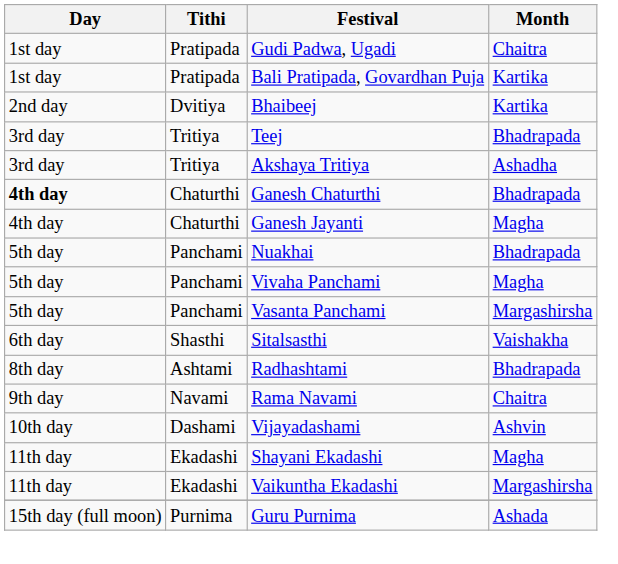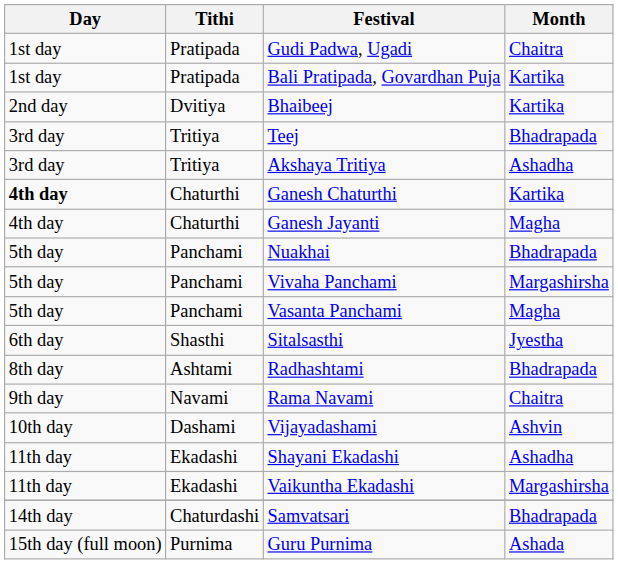Ganesh Chaturthi | Month: Bhadrapada -> Kartika
Vivaha Panchami | Month: Magha -> Margashirsha
Vasanta Panchami | Month: Margashirsha -> Magha
Sitalsasthi | Month: Vaishakha -> Jyestha
Shayani Ekadashi | Month: Magha -> Ashadha
+ row: 14th day | Chaturdashi | Samvatsari | Bhadrapada
